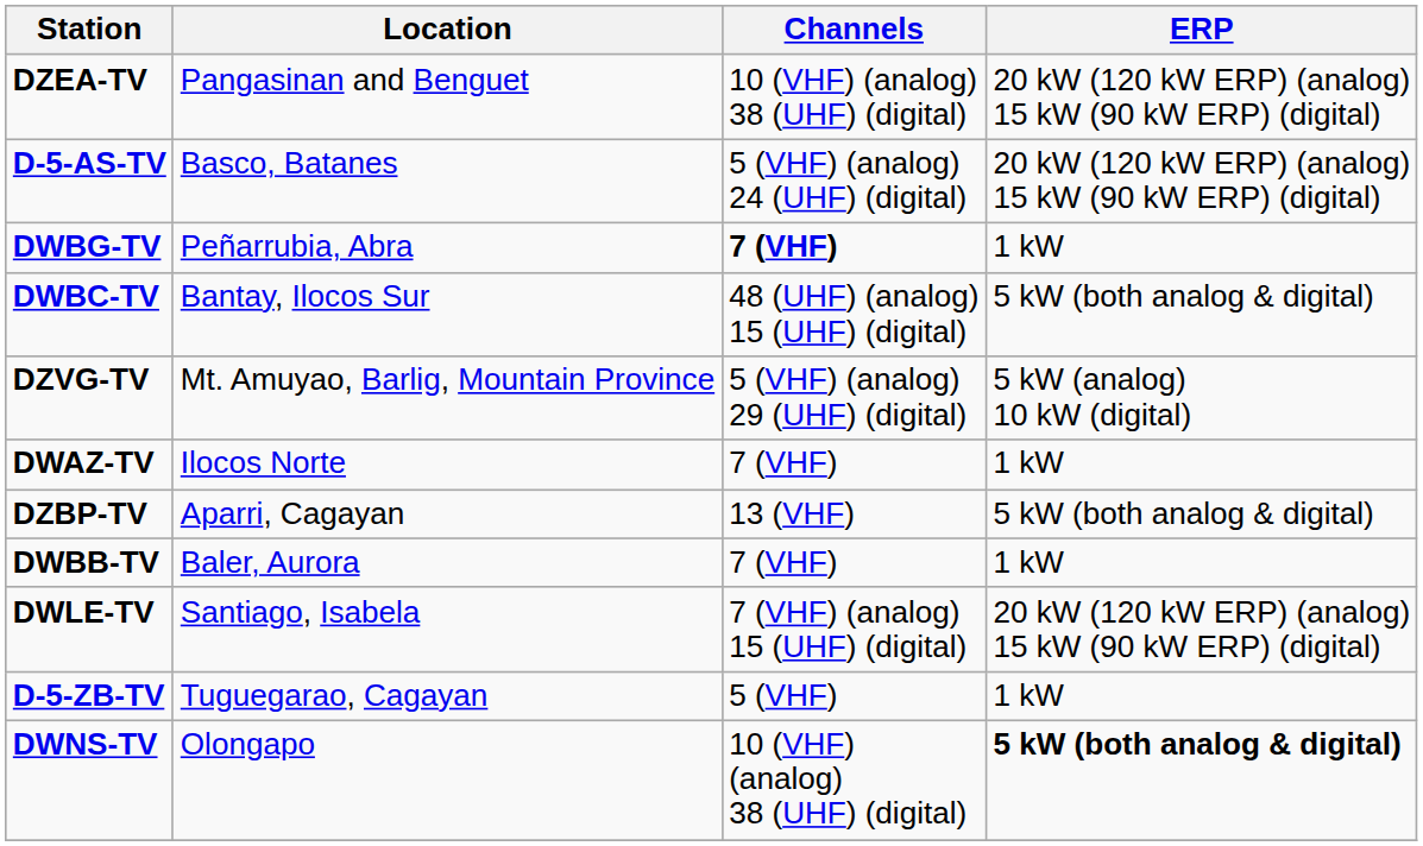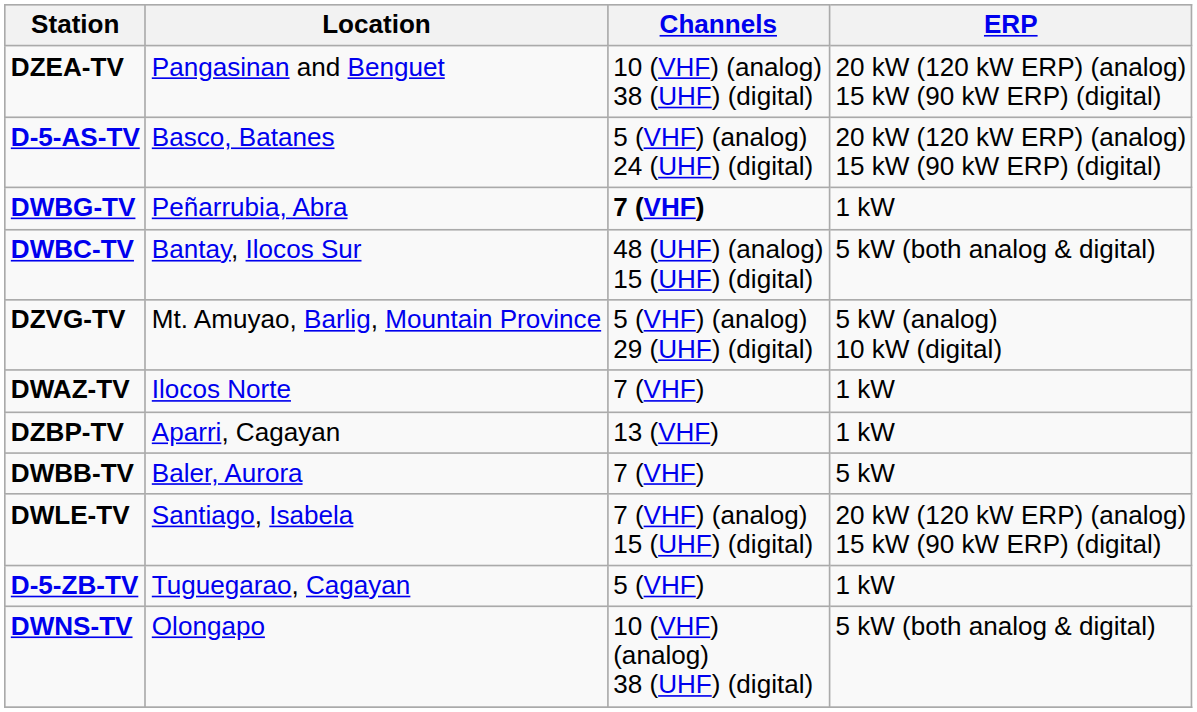DZBP-TV | ERP: 5 kW (both analog & digital) -> 1 kW
DWBB-TV | ERP: 1 kW -> 5 kW
DWNS-TV | ERP: bold -> normal
